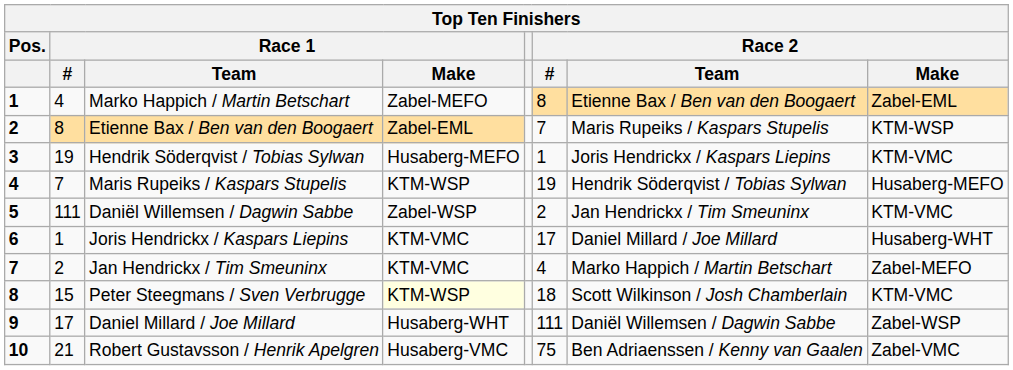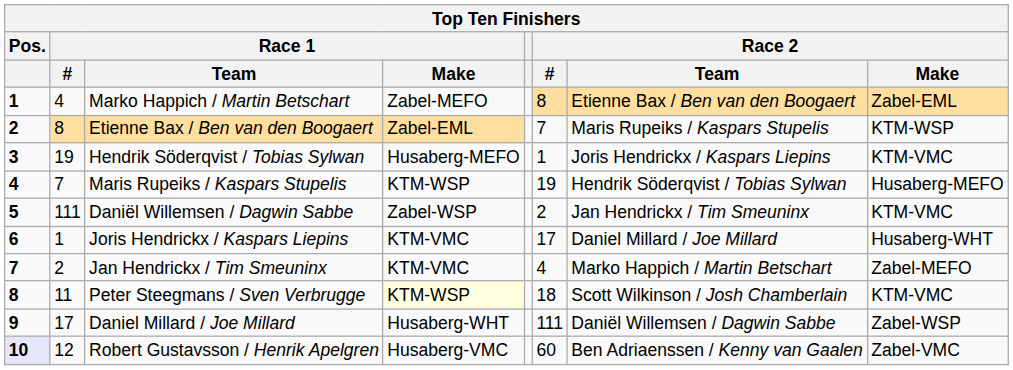Peter Steegmans / Sven Verbrugge | Race 1 / #: 15 -> 11
Robert Gustavsson / Henrik Apelgren | Pos.: no background -> lavender background
Robert Gustavsson / Henrik Apelgren | Race 1 / #: 21 -> 12
Robert Gustavsson / Henrik Apelgren | Race 2 / #: 75 -> 60
